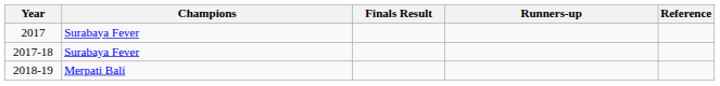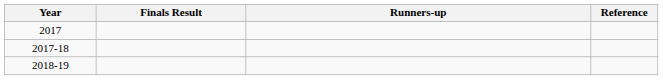- column: Champions | Surabaya Fever | Surabaya Fever | Merpati Bali
